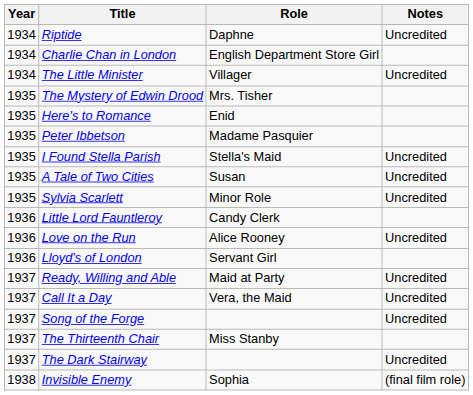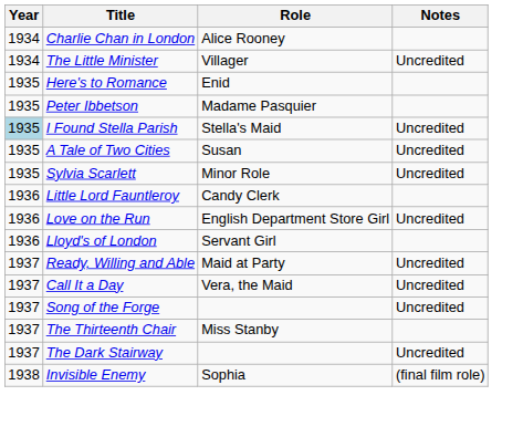- row: 1934 | Riptide | Daphne | Uncredited
Charlie Chan in London | Role: English Department Store Girl -> Alice Rooney
- row: 1935 | The Mystery of Edwin Drood | Mrs. Tisher
I Found Stella Parish | Year: no background -> lightblue background
Love on the Run | Role: Alice Rooney -> English Department Store Girl
